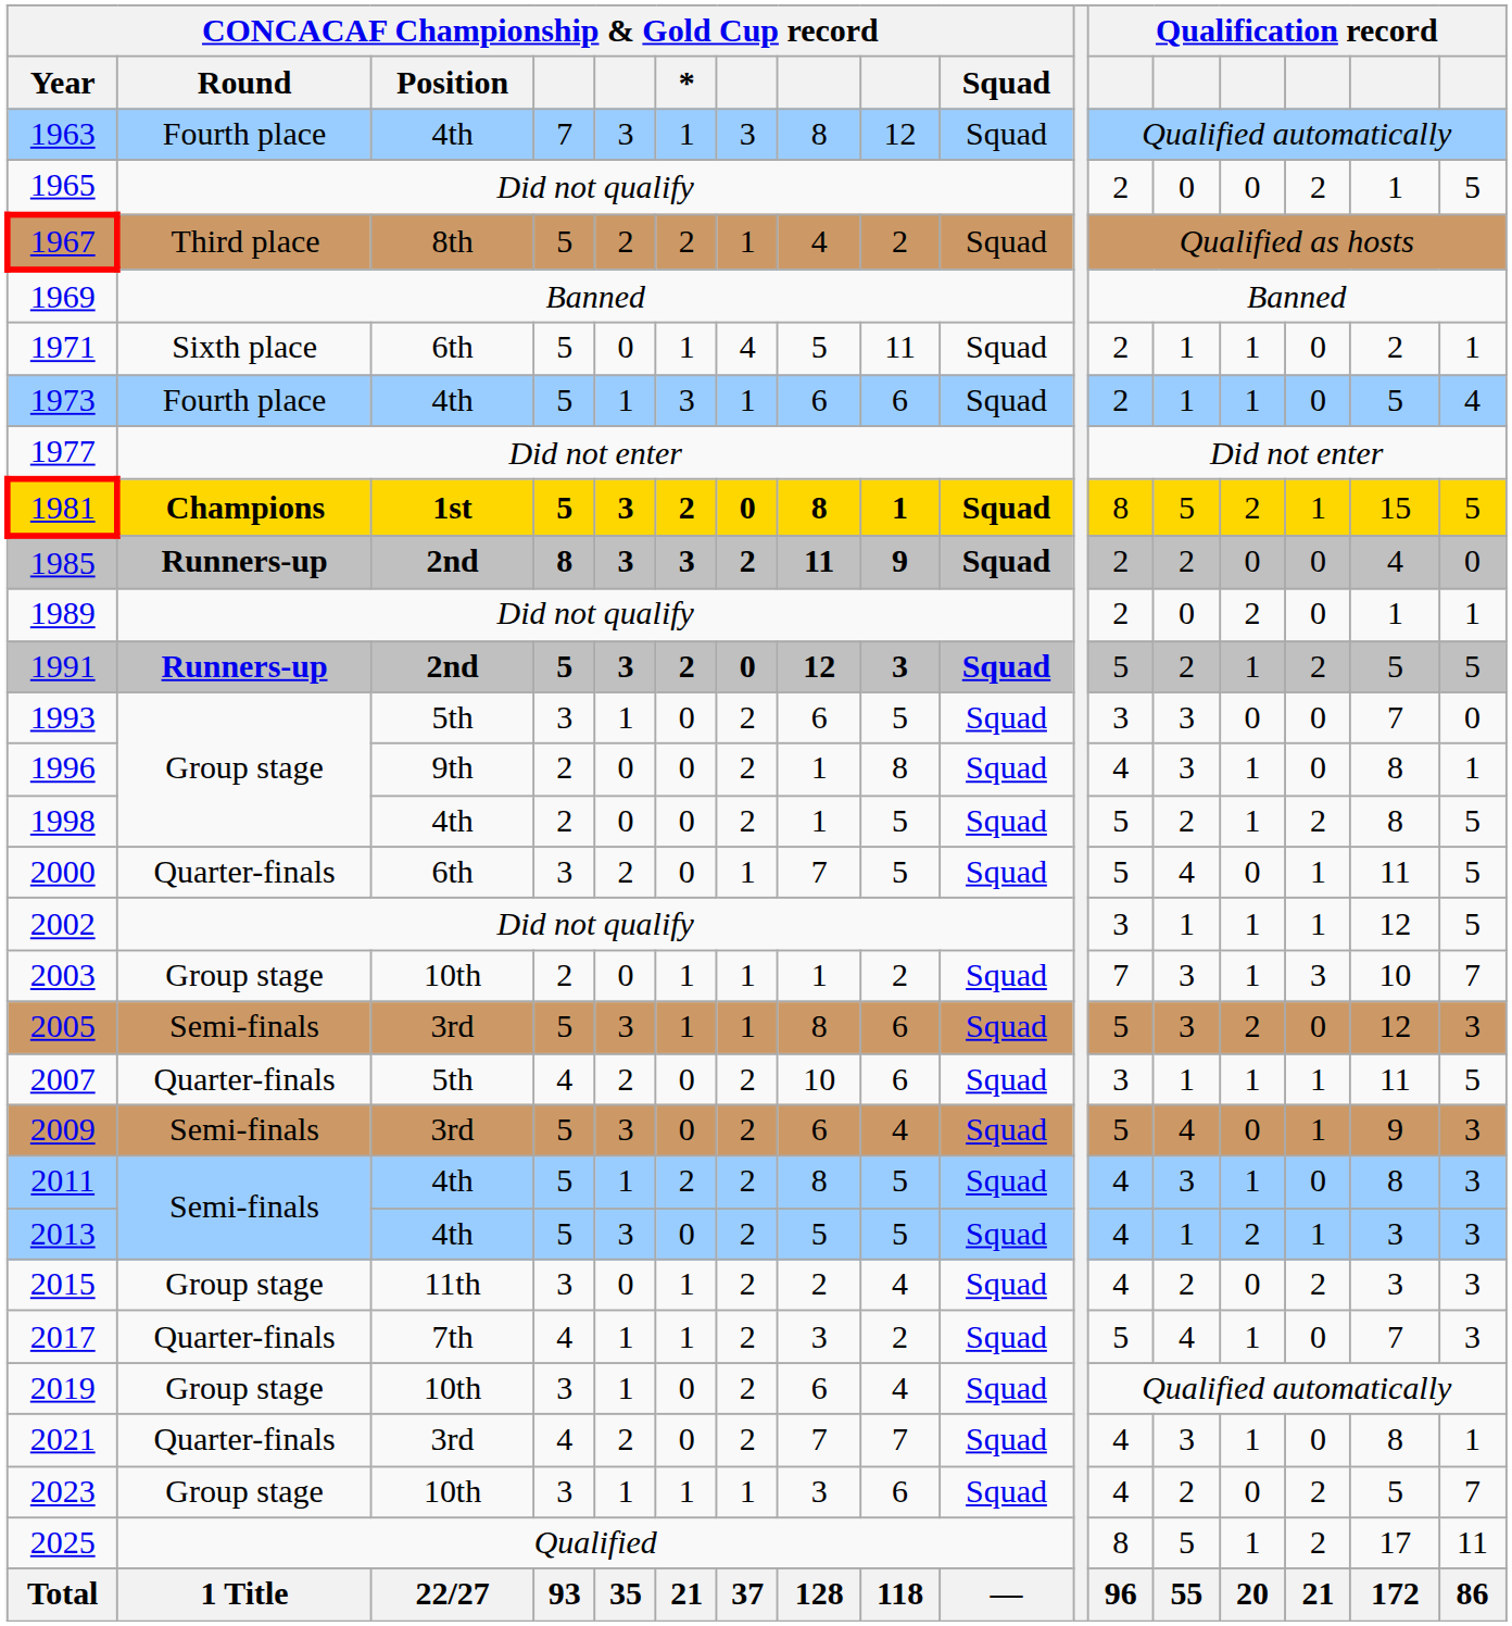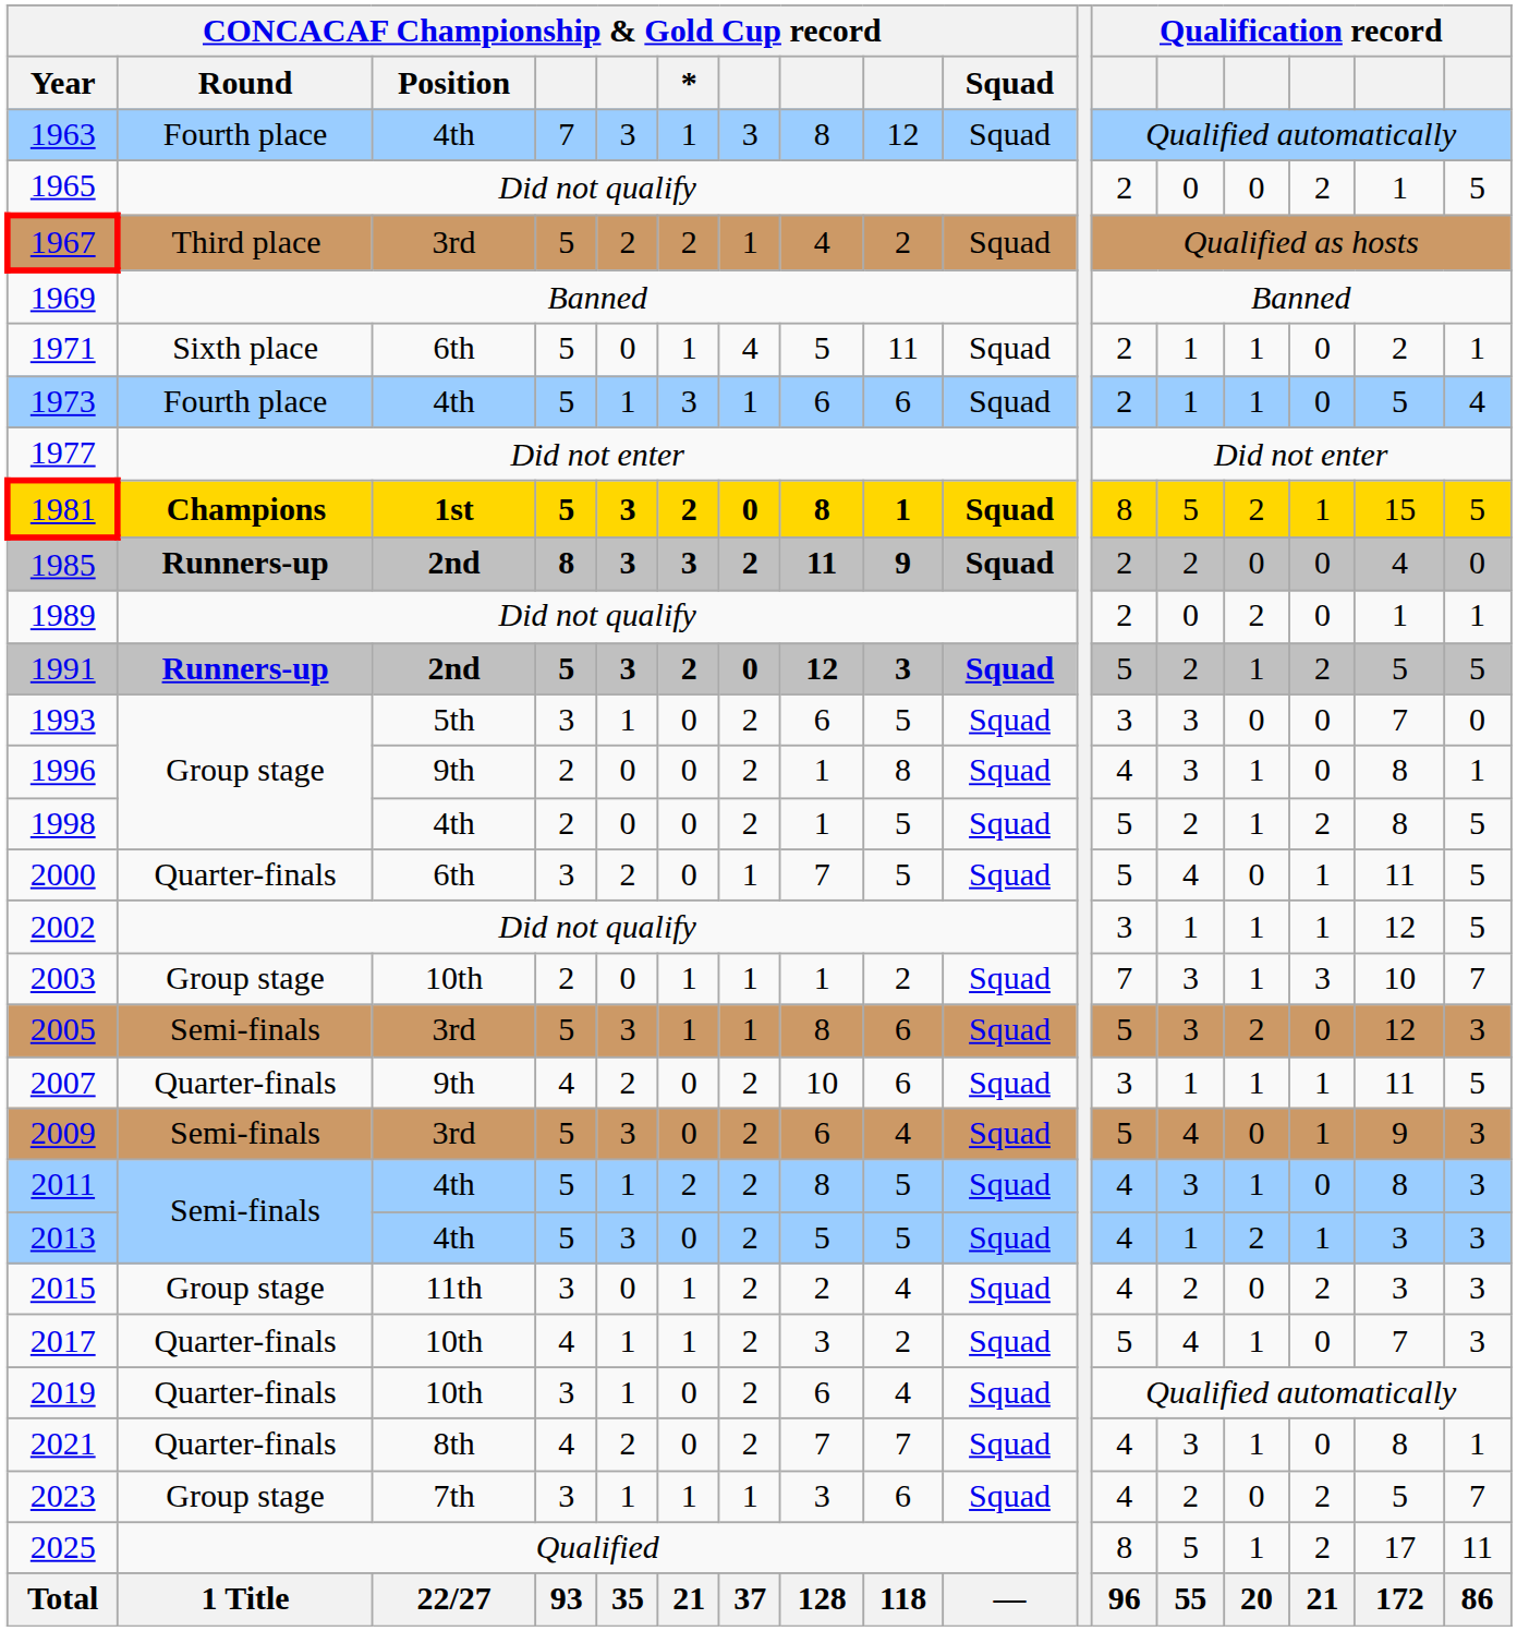1967 | CONCACAF Championship & Gold Cup record / Position: 8th -> 3rd
2007 | CONCACAF Championship & Gold Cup record / Position: 5th -> 9th
2017 | CONCACAF Championship & Gold Cup record / Position: 7th -> 10th
2019 | CONCACAF Championship & Gold Cup record / Round: Group stage -> Quarter-finals
2021 | CONCACAF Championship & Gold Cup record / Position: 3rd -> 8th
2023 | CONCACAF Championship & Gold Cup record / Position: 10th -> 7th
